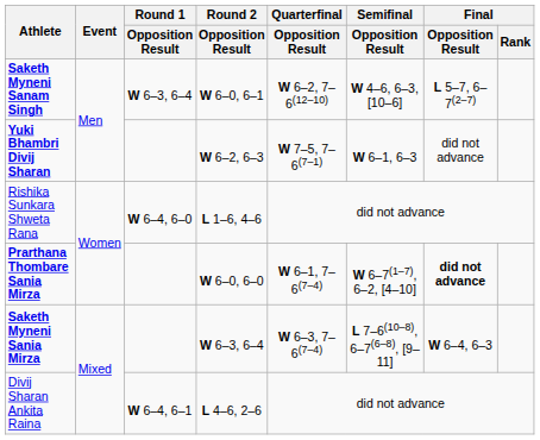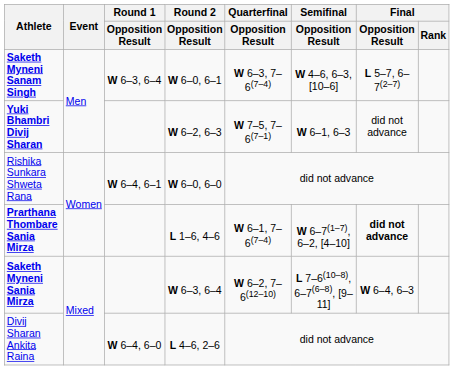Saketh Myneni Sanam Singh | Quarterfinal / Opposition Result: W 6–2, 7–6(12–10) -> W 6–3, 7–6(7–4)
Rishika Sunkara Shweta Rana | Round 1 / Opposition Result: W 6–4, 6–0 -> W 6–4, 6–1
Rishika Sunkara Shweta Rana | Round 2 / Opposition Result: L 1–6, 4–6 -> W 6–0, 6–0
Prarthana Thombare Sania Mirza | Round 2 / Opposition Result: W 6–0, 6–0 -> L 1–6, 4–6
Saketh Myneni Sania Mirza | Quarterfinal / Opposition Result: W 6–3, 7–6(7–4) -> W 6–2, 7–6(12–10)
Divij Sharan Ankita Raina | Round 1 / Opposition Result: W 6–4, 6–1 -> W 6–4, 6–0
